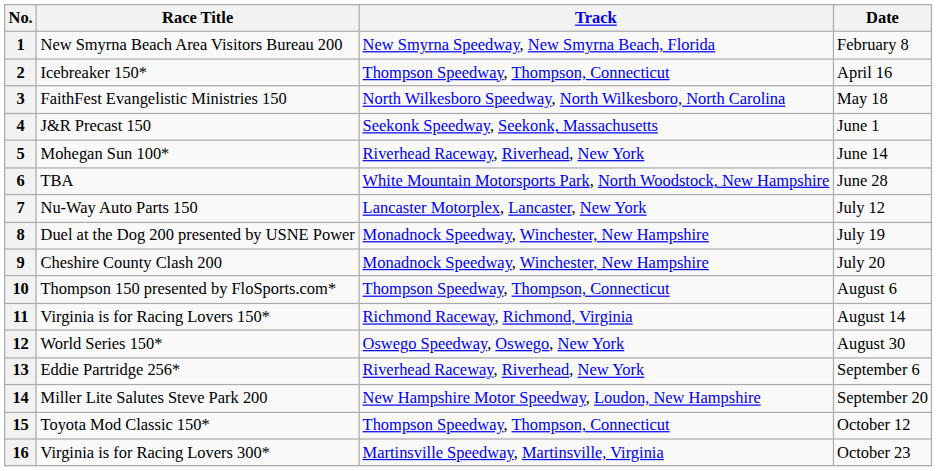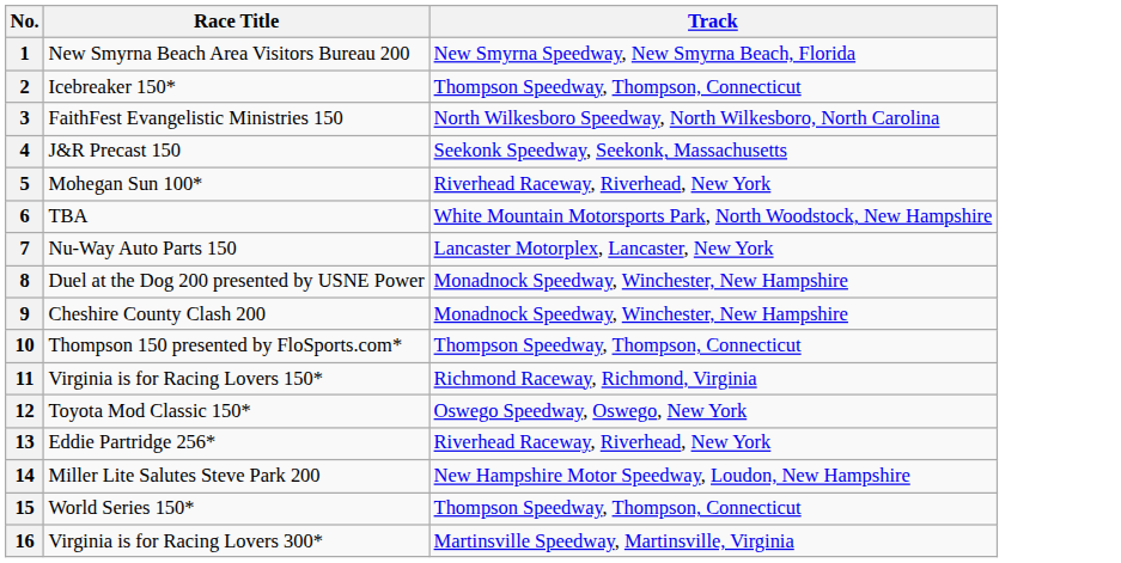- column: Date | February 8 | April 16 | May 18 | June 1 | June 14 | June 28 | July 12 | July 19 | July 20 | August 6 | August 14 | August 30 | September 6 | September 20 | October 12 | October 23
12 | Race Title: World Series 150* -> Toyota Mod Classic 150*
15 | Race Title: Toyota Mod Classic 150* -> World Series 150*
